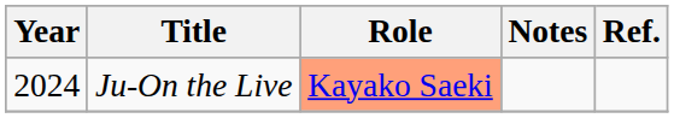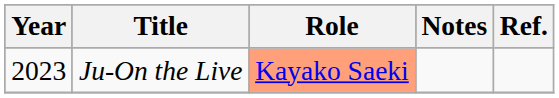Ju-On the Live | Year: 2024 -> 2023
